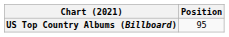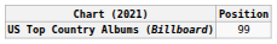US Top Country Albums (Billboard) | Position: 95 -> 99
